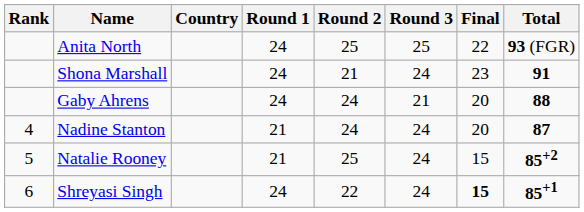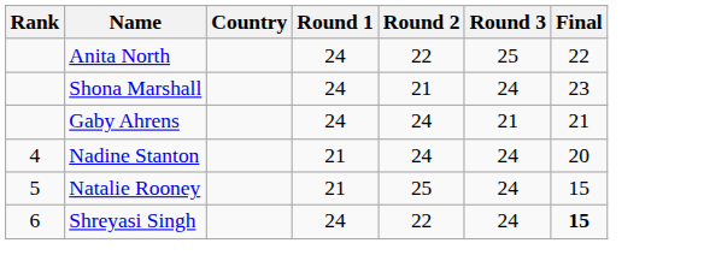- column: Total | 93 (FGR) | 91 | 88 | 87 | 85+2 | 85+1
Anita North | Round 2: 25 -> 22
Gaby Ahrens | Final: 20 -> 21
